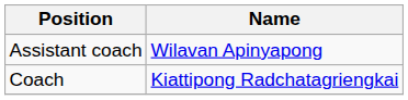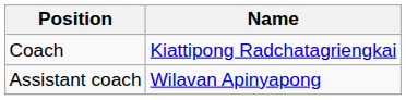rows swapped: Coach <-> Assistant coach
